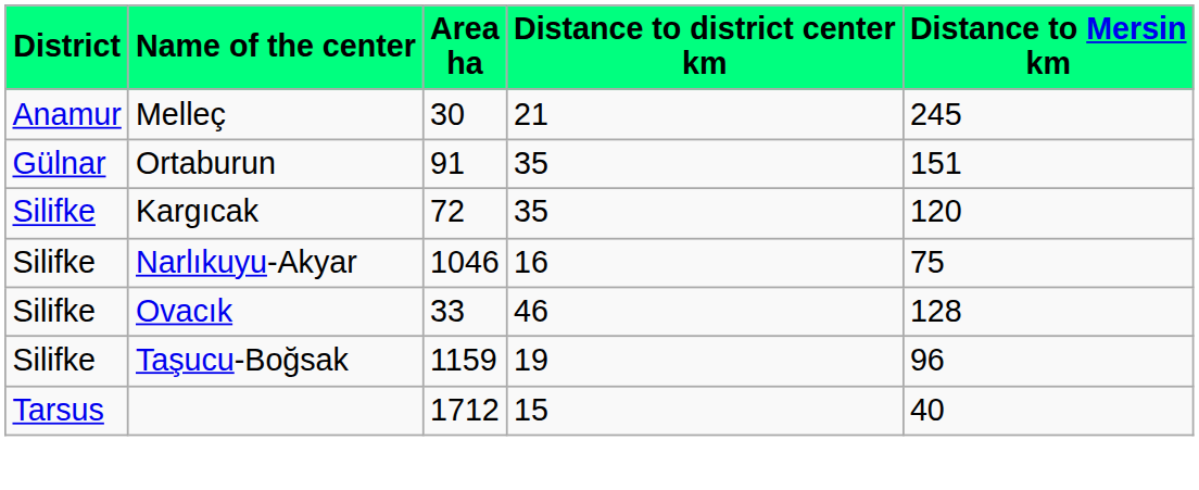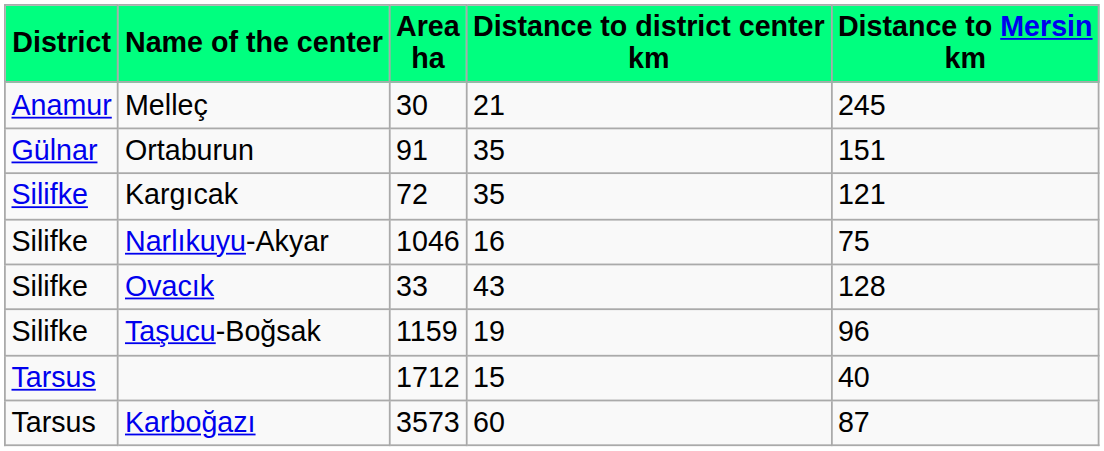Kargıcak | Distance to Mersin km: 120 -> 121
Ovacık | Distance to district center km: 46 -> 43
+ row: Tarsus | Karboğazı | 3573 | 60 | 87
